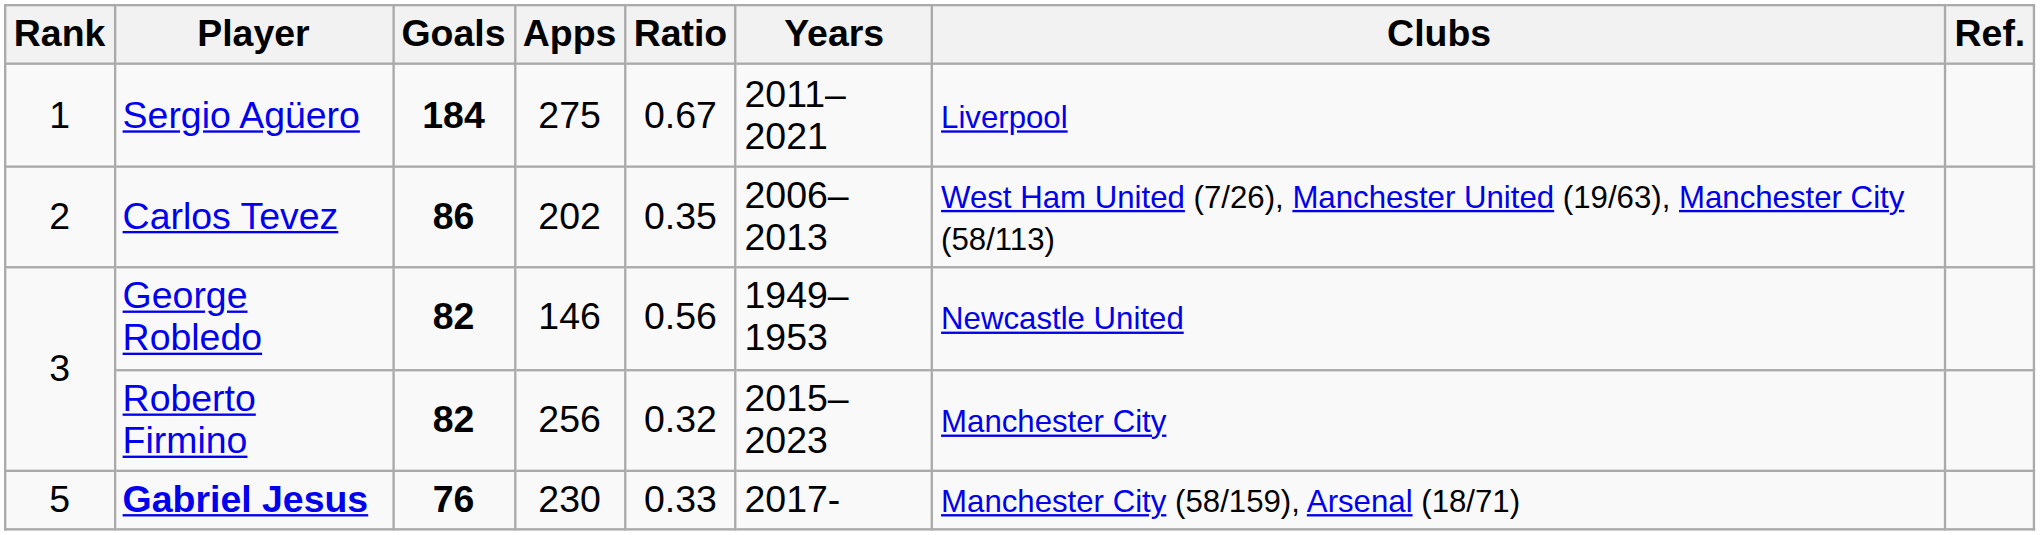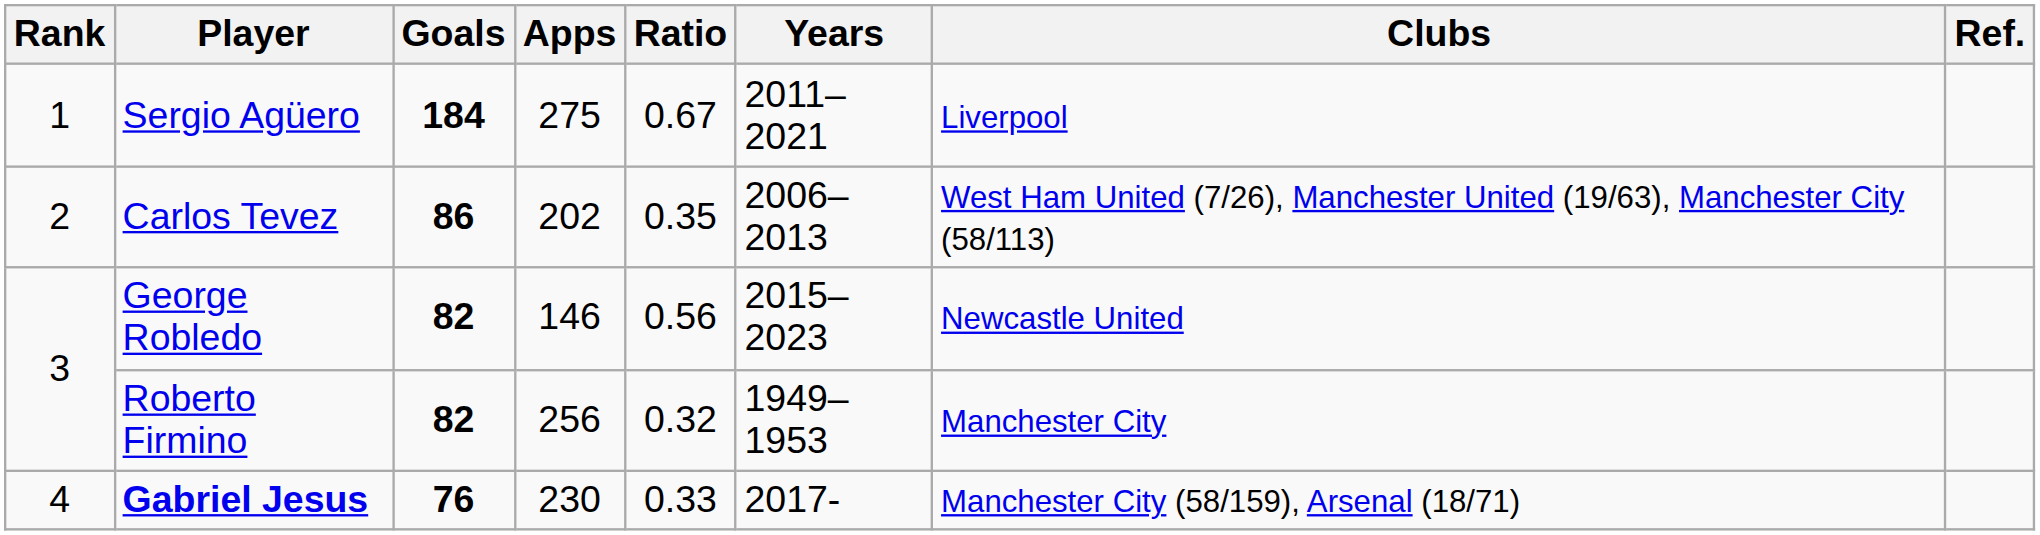George Robledo | Years: 1949–1953 -> 2015–2023
Roberto Firmino | Years: 2015–2023 -> 1949–1953
Gabriel Jesus | Rank: 5 -> 4
